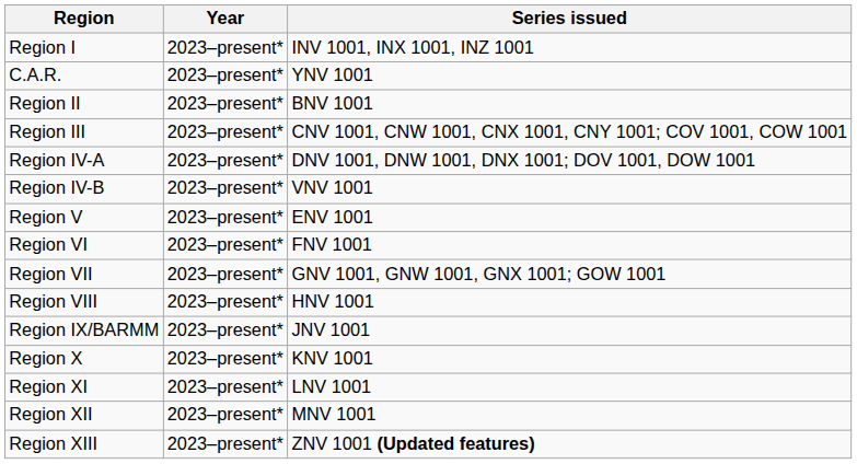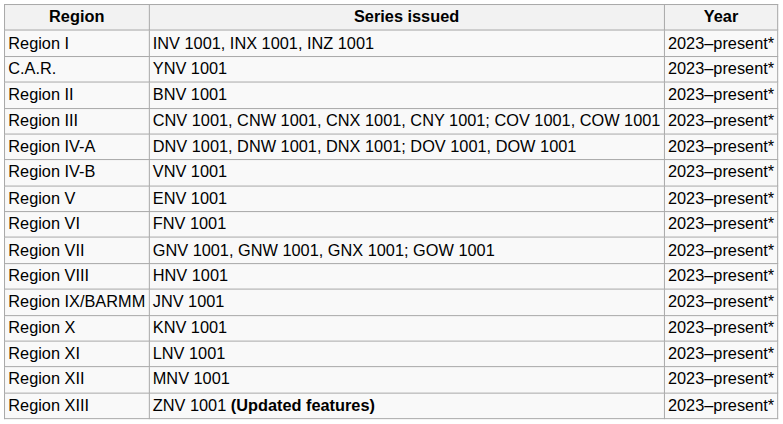columns swapped: Year <-> Series issued
